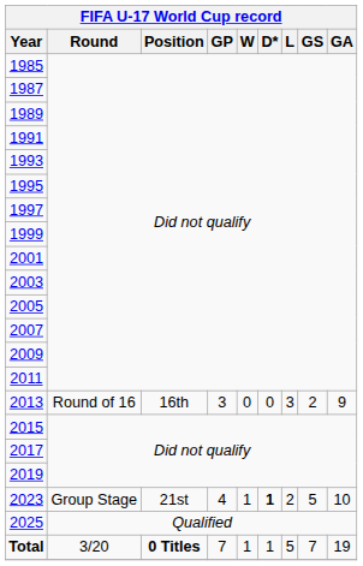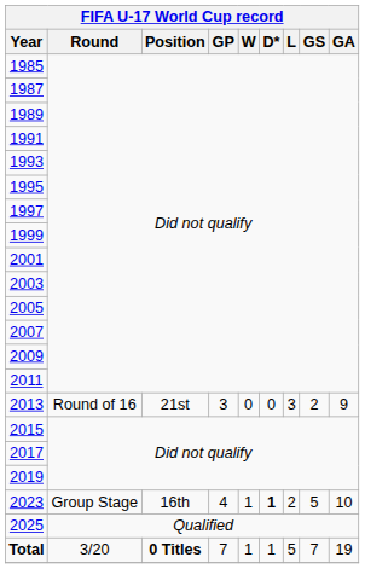2013 | Position: 16th -> 21st
2023 | Position: 21st -> 16th
